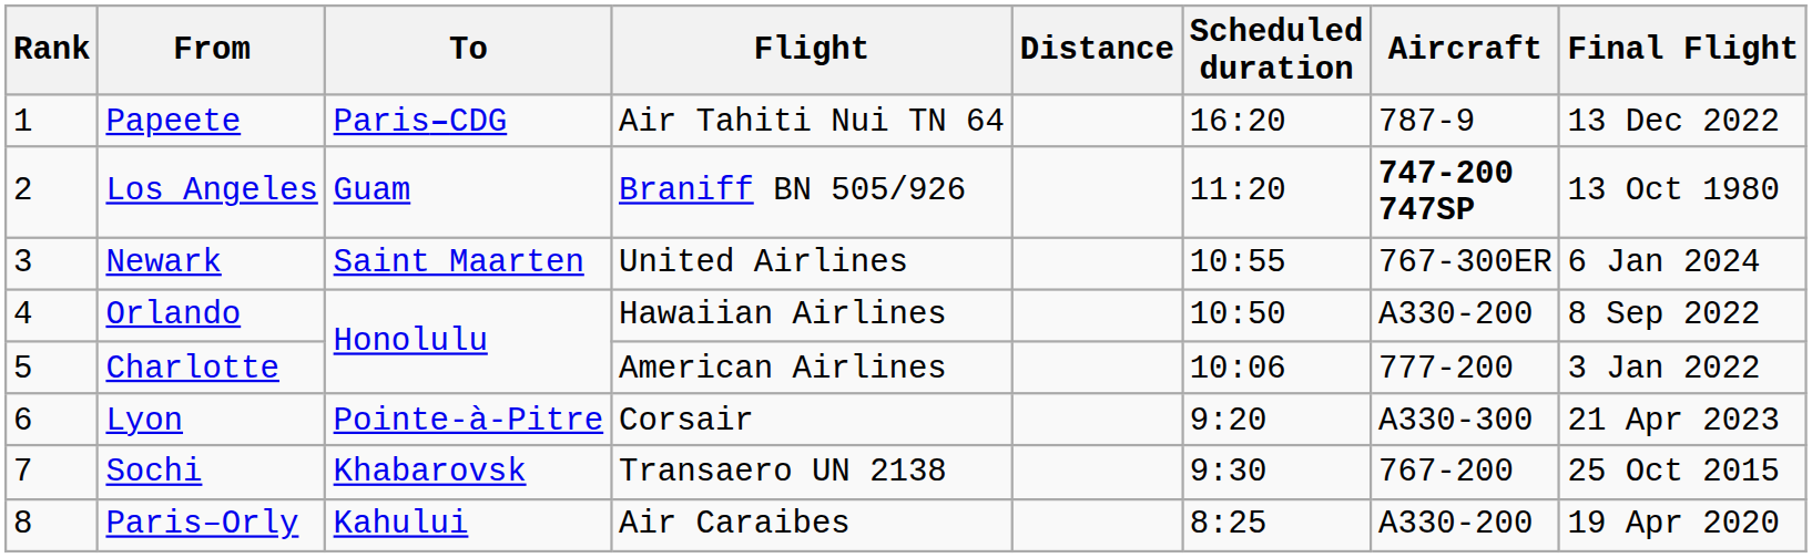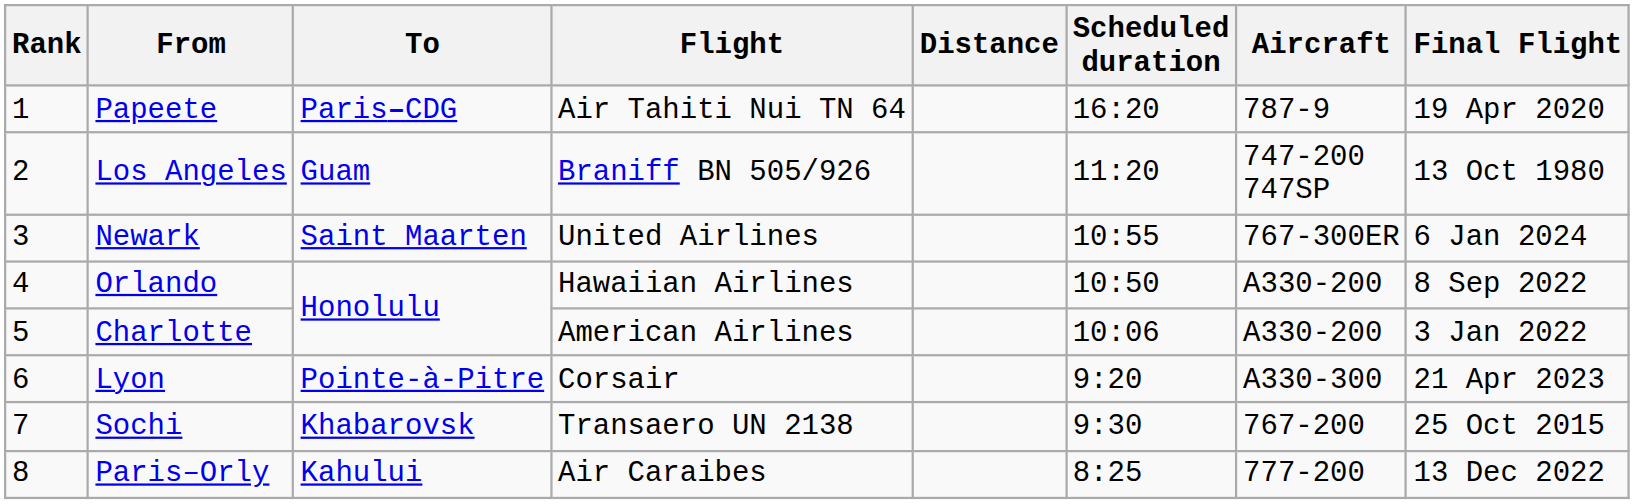Papeete | Final Flight: 13 Dec 2022 -> 19 Apr 2020
Los Angeles | Aircraft: bold -> normal
Charlotte | Aircraft: 777-200 -> A330-200
Paris–Orly | Aircraft: A330-200 -> 777-200
Paris–Orly | Final Flight: 19 Apr 2020 -> 13 Dec 2022
